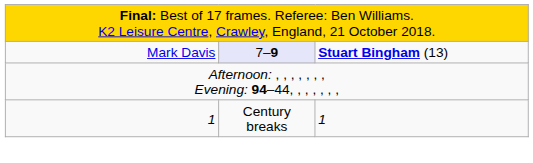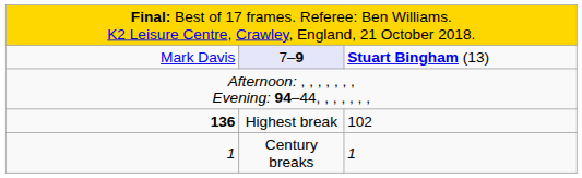+ row: 136 | Highest break | 102
